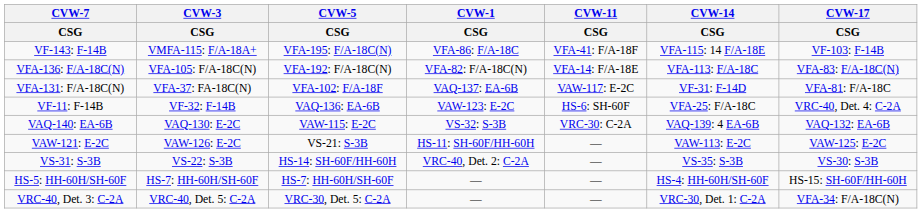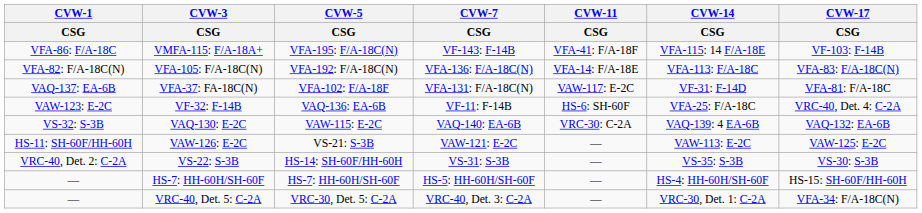columns swapped: CVW-1 / CSG <-> CVW-7 / CSG
